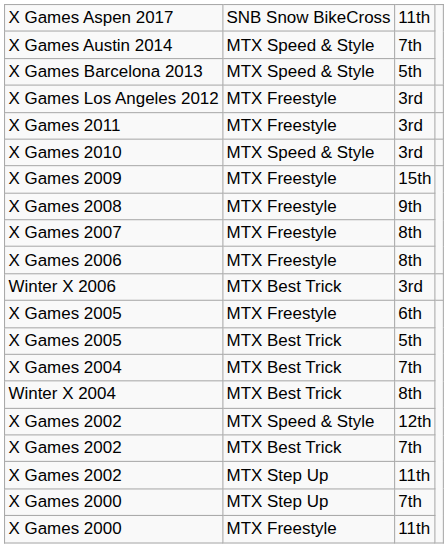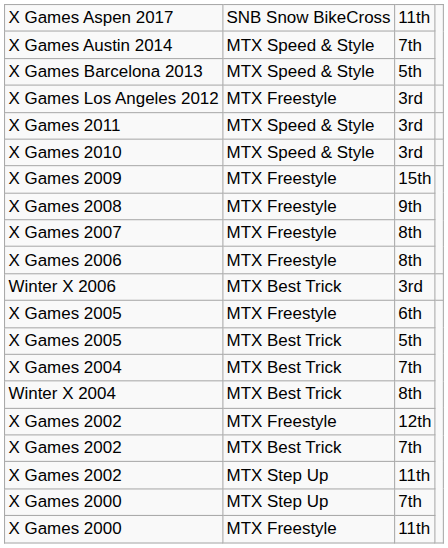X Games 2011 | column 2: MTX Freestyle -> MTX Speed & Style
X Games 2002 / 12th | column 2: MTX Speed & Style -> MTX Freestyle
